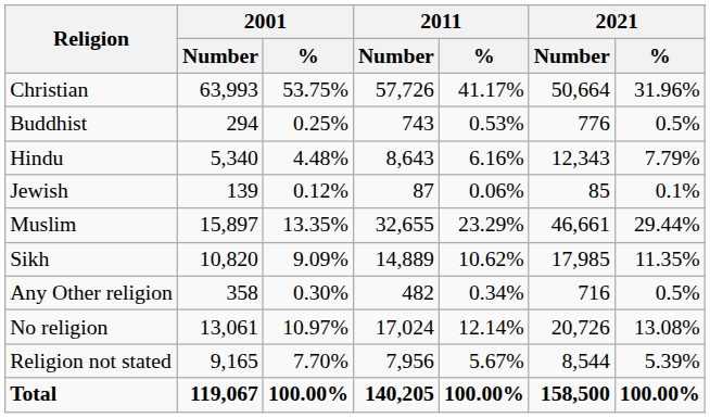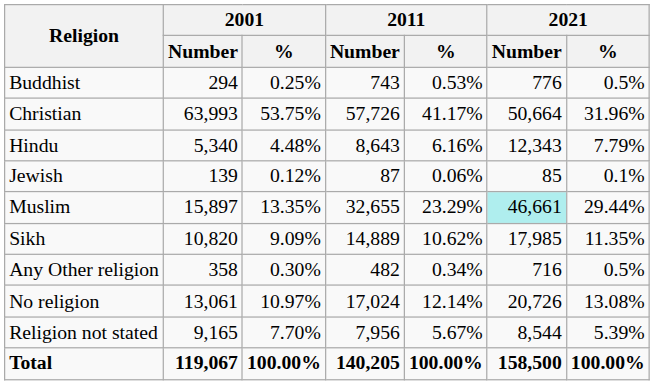rows swapped: Christian <-> Buddhist
Muslim | 2021 / Number: no background -> paleturquoise background
